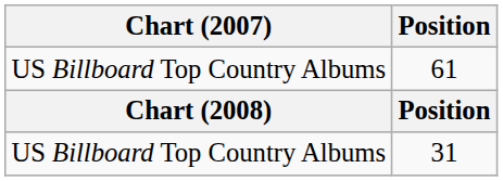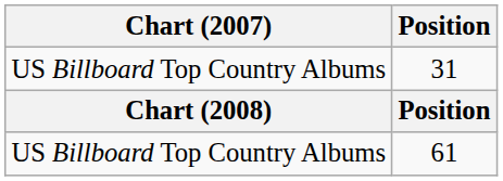rows swapped: 61 <-> 31
